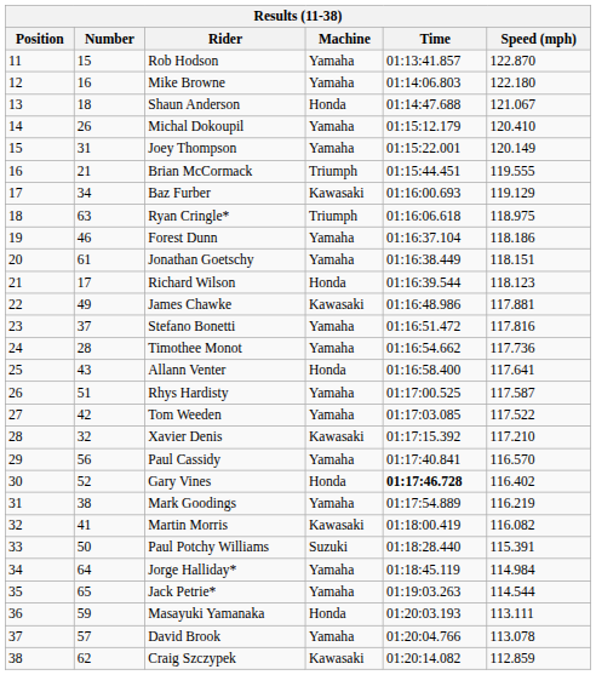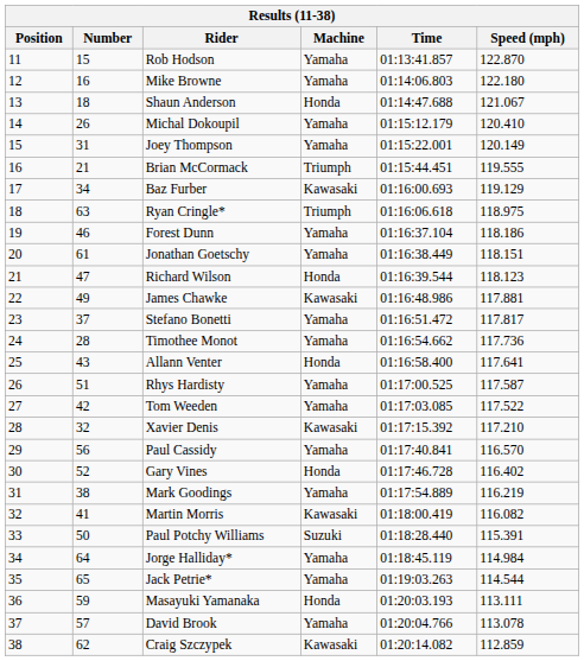Richard Wilson | Number: 17 -> 47
Stefano Bonetti | Speed (mph): 117.816 -> 117.817
Gary Vines | Time: bold -> normal
